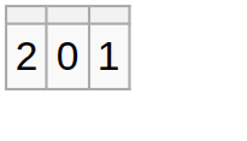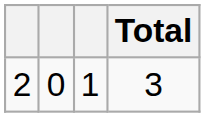+ column: Total | 3
